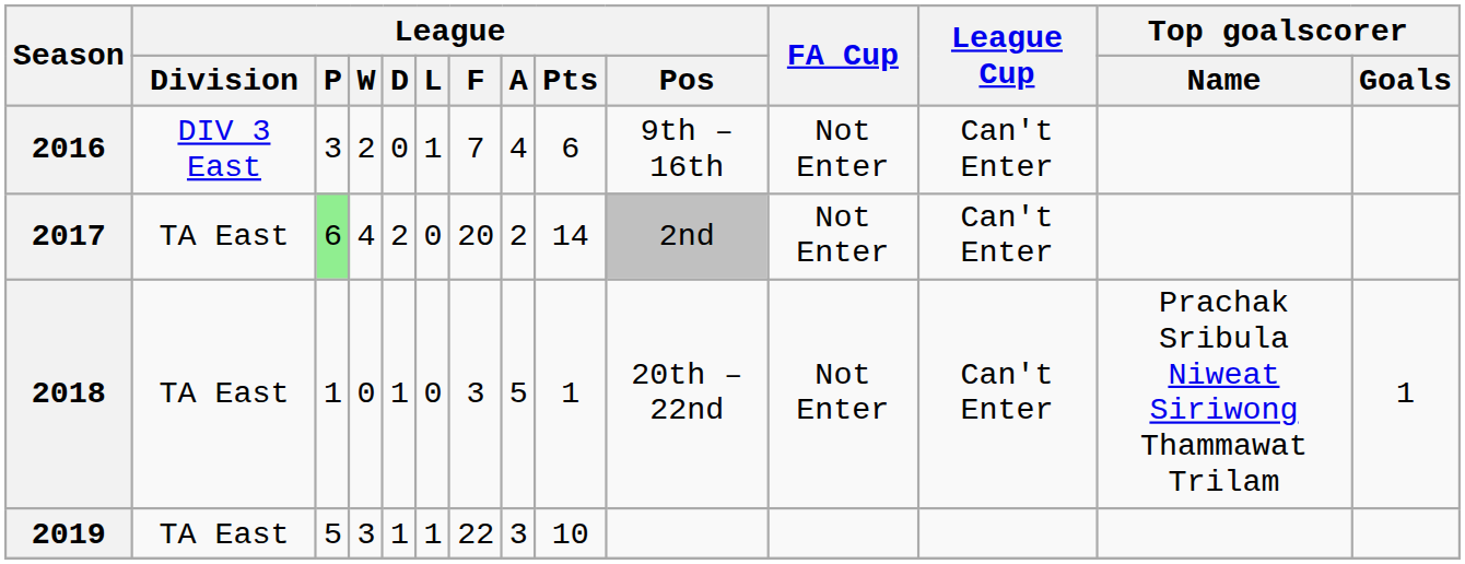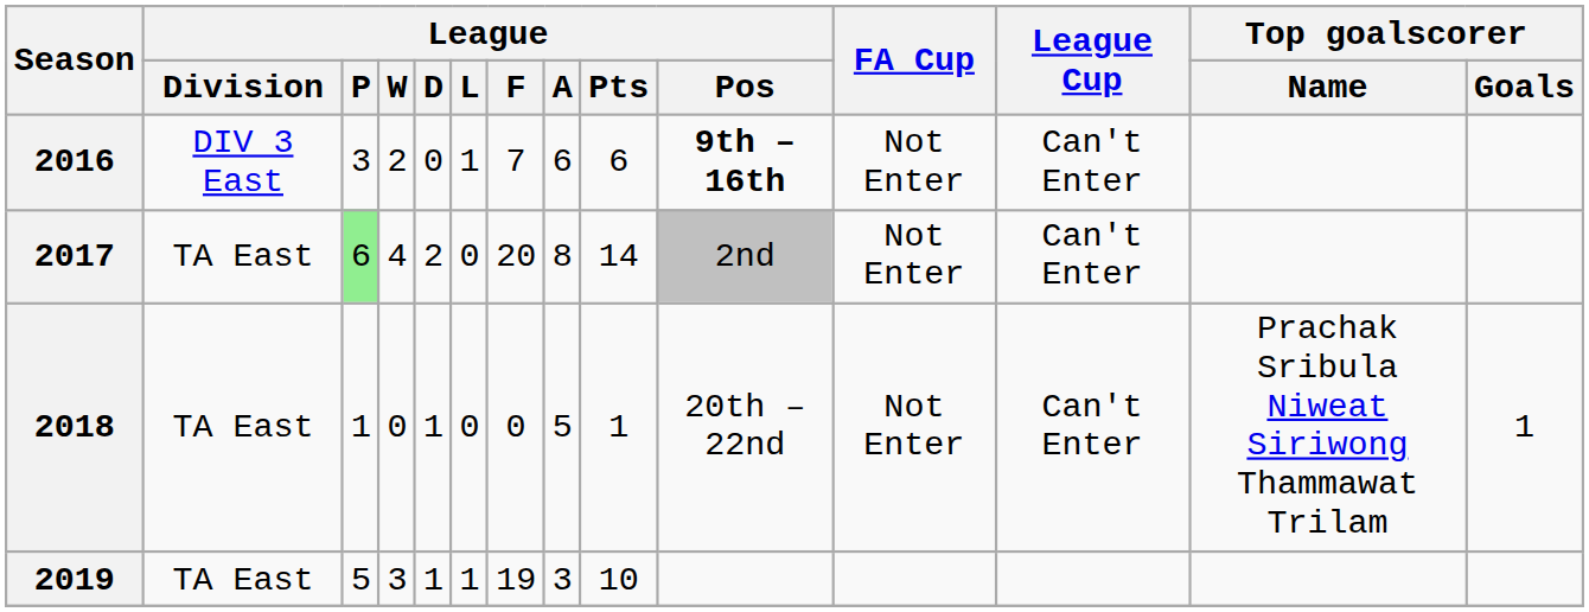2016 | League / A: 4 -> 6
2016 | League / Pos: normal -> bold
2017 | League / A: 2 -> 8
2018 | League / F: 3 -> 0
2019 | League / F: 22 -> 19
